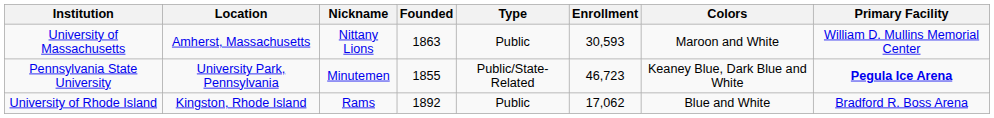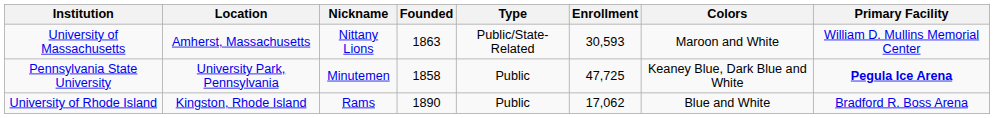University of Massachusetts | Type: Public -> Public/State-Related
Pennsylvania State University | Founded: 1855 -> 1858
Pennsylvania State University | Type: Public/State-Related -> Public
Pennsylvania State University | Enrollment: 46,723 -> 47,725
University of Rhode Island | Founded: 1892 -> 1890
